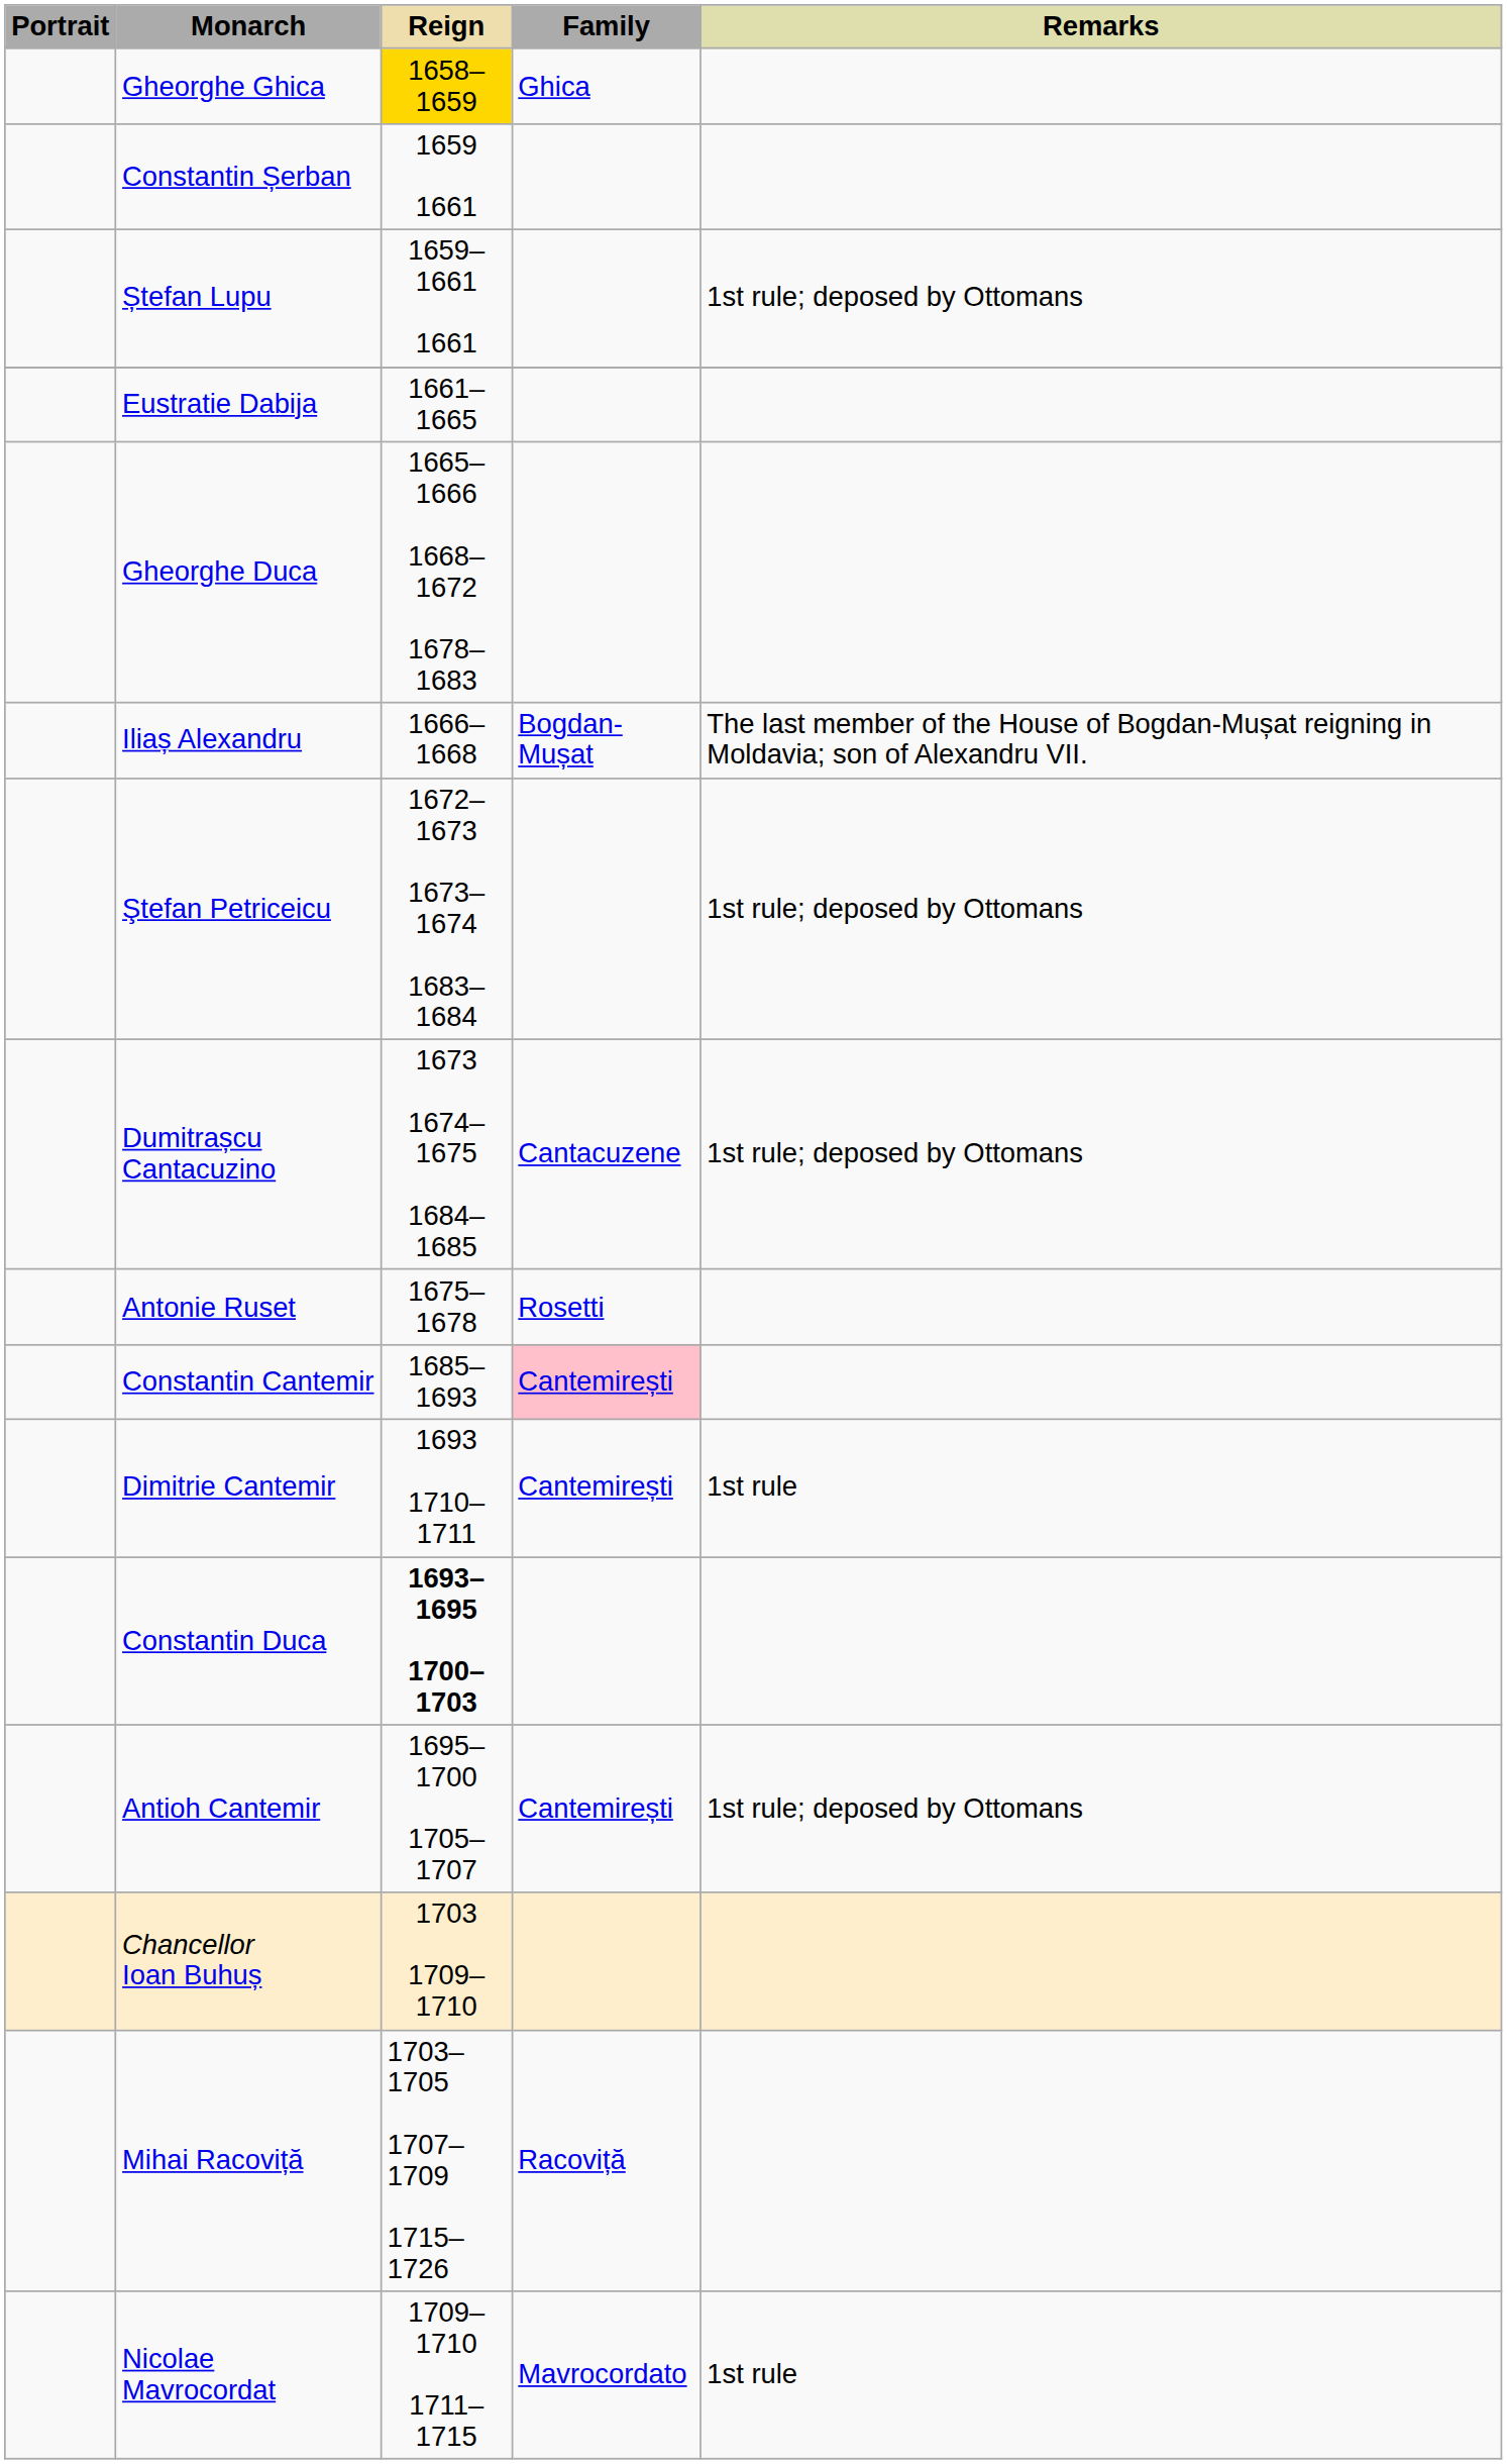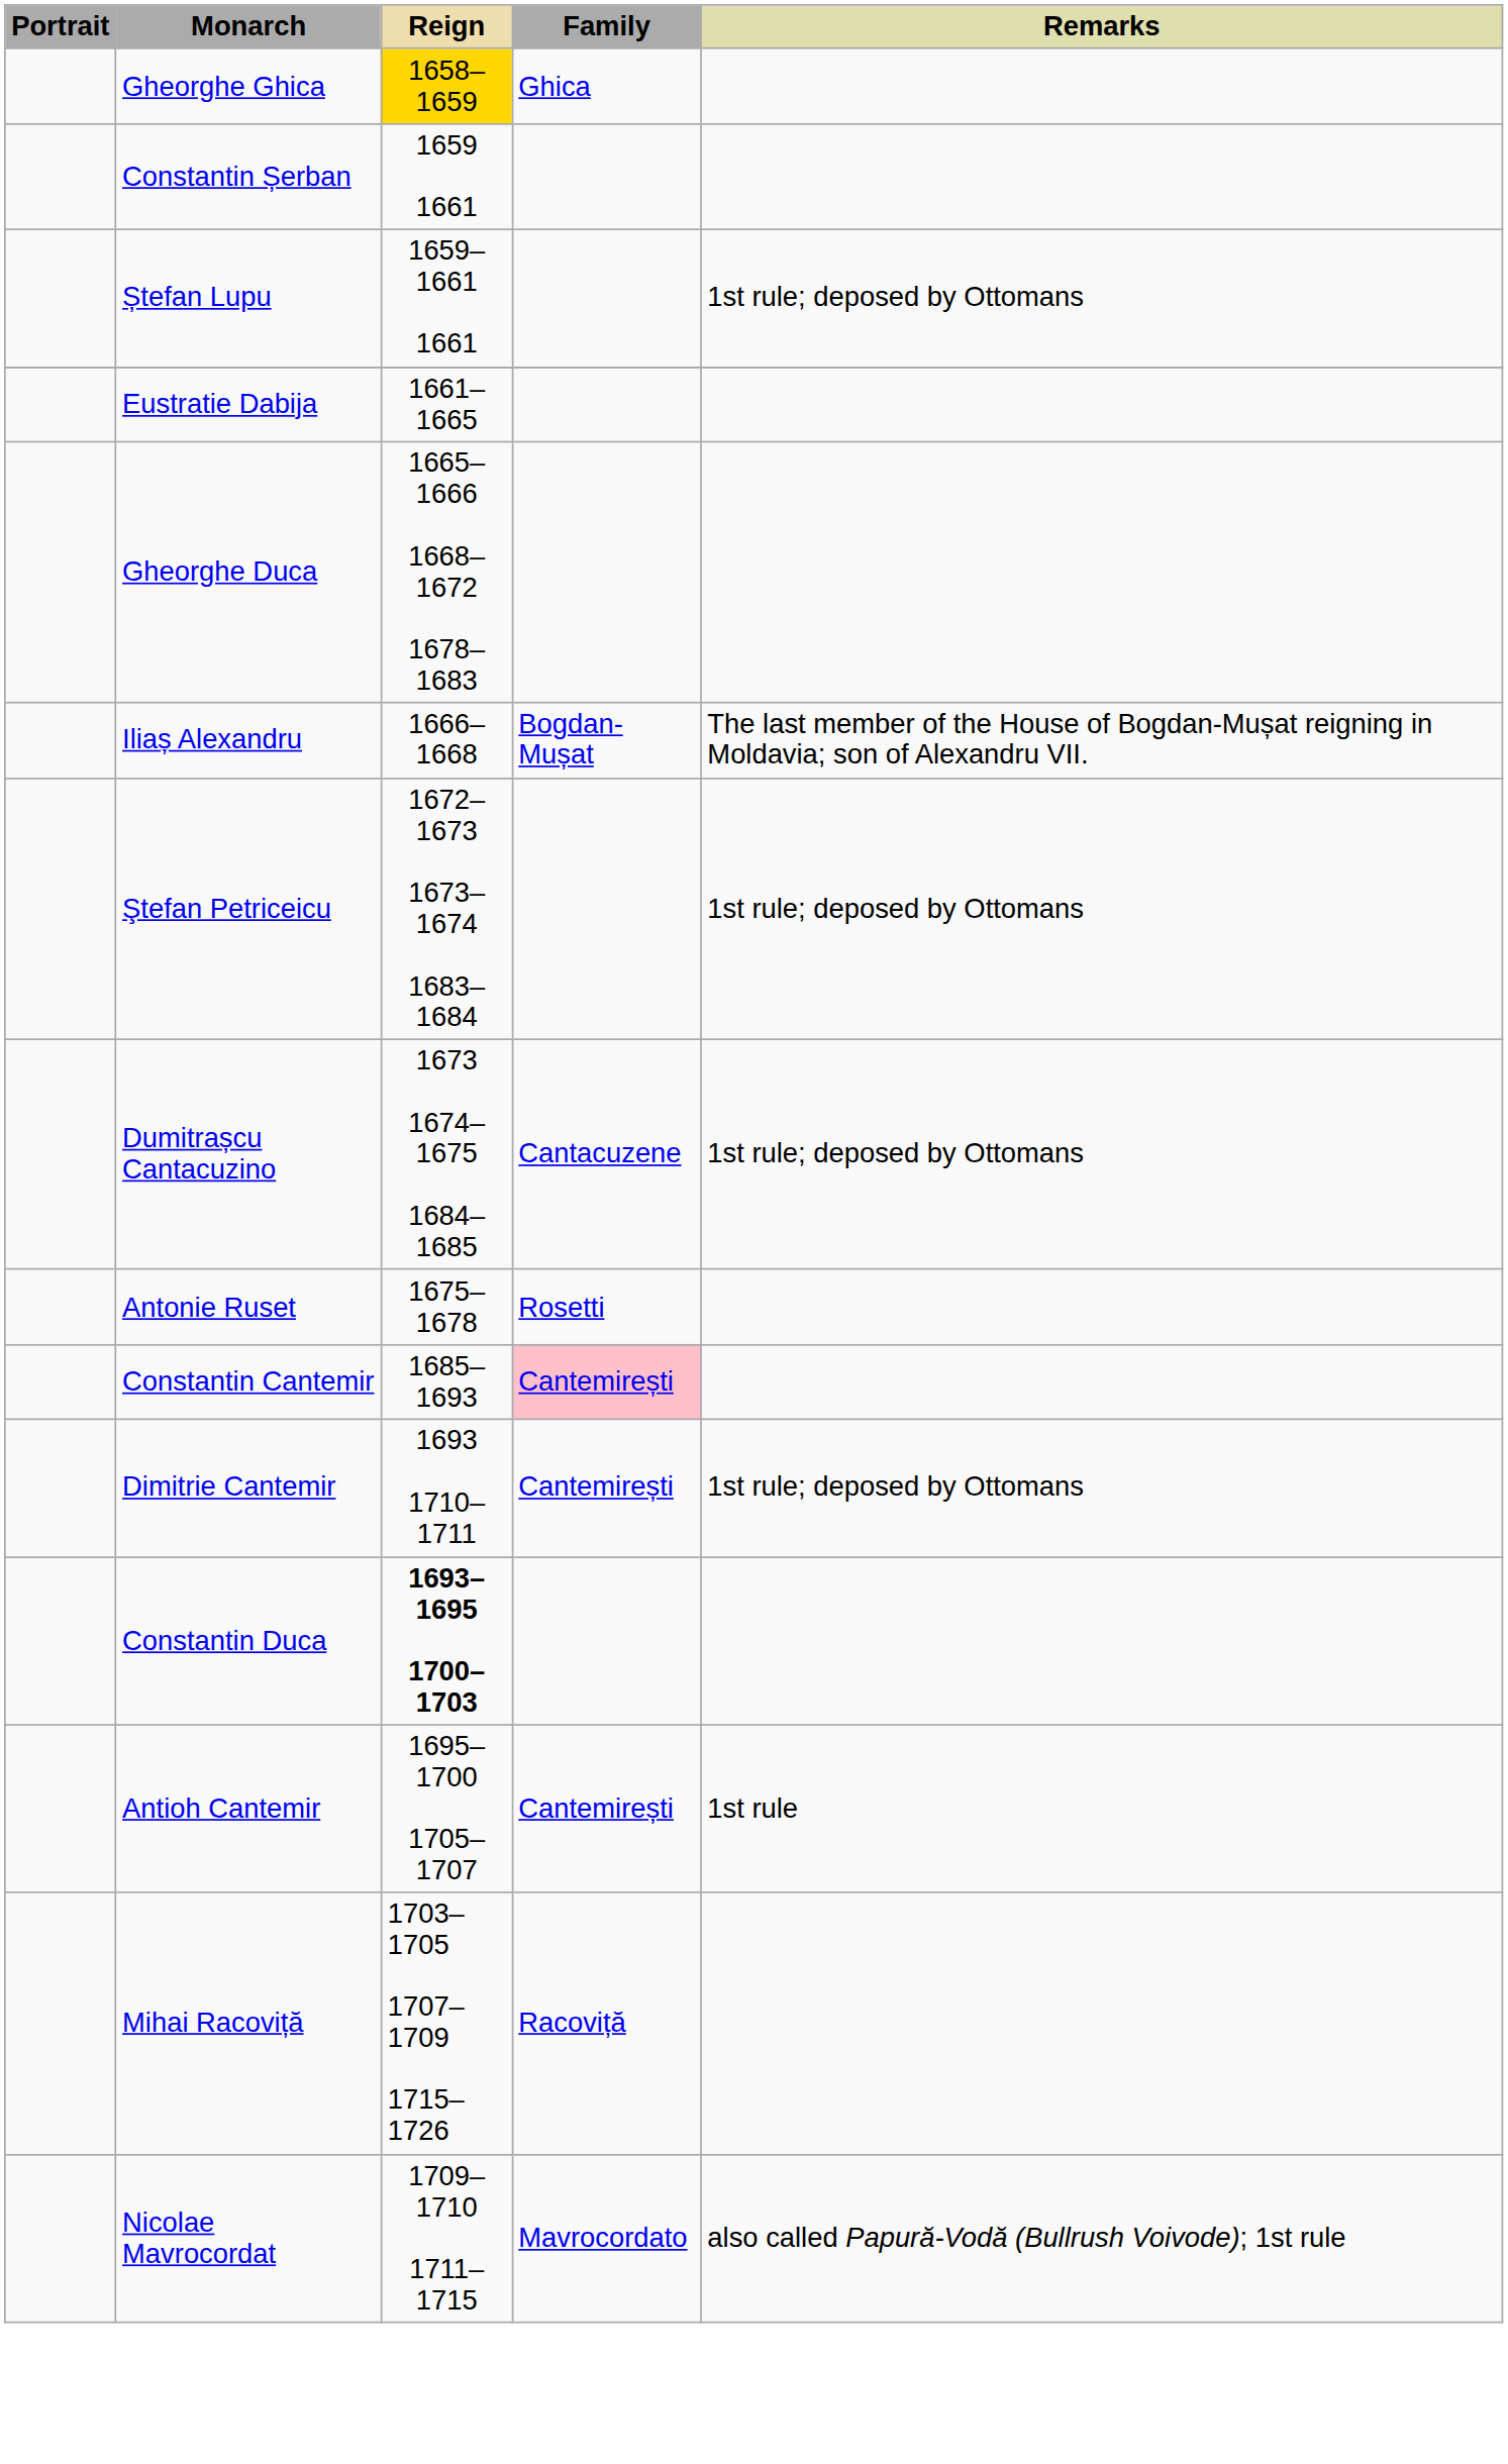Dimitrie Cantemir | Remarks: 1st rule -> 1st rule; deposed by Ottomans
Antioh Cantemir | Remarks: 1st rule; deposed by Ottomans -> 1st rule
- row: Chancellor Ioan Buhuș | 1703 1709–1710
Nicolae Mavrocordat | Remarks: 1st rule -> also called Papură-Vodă (Bullrush Voivode); 1st rule
